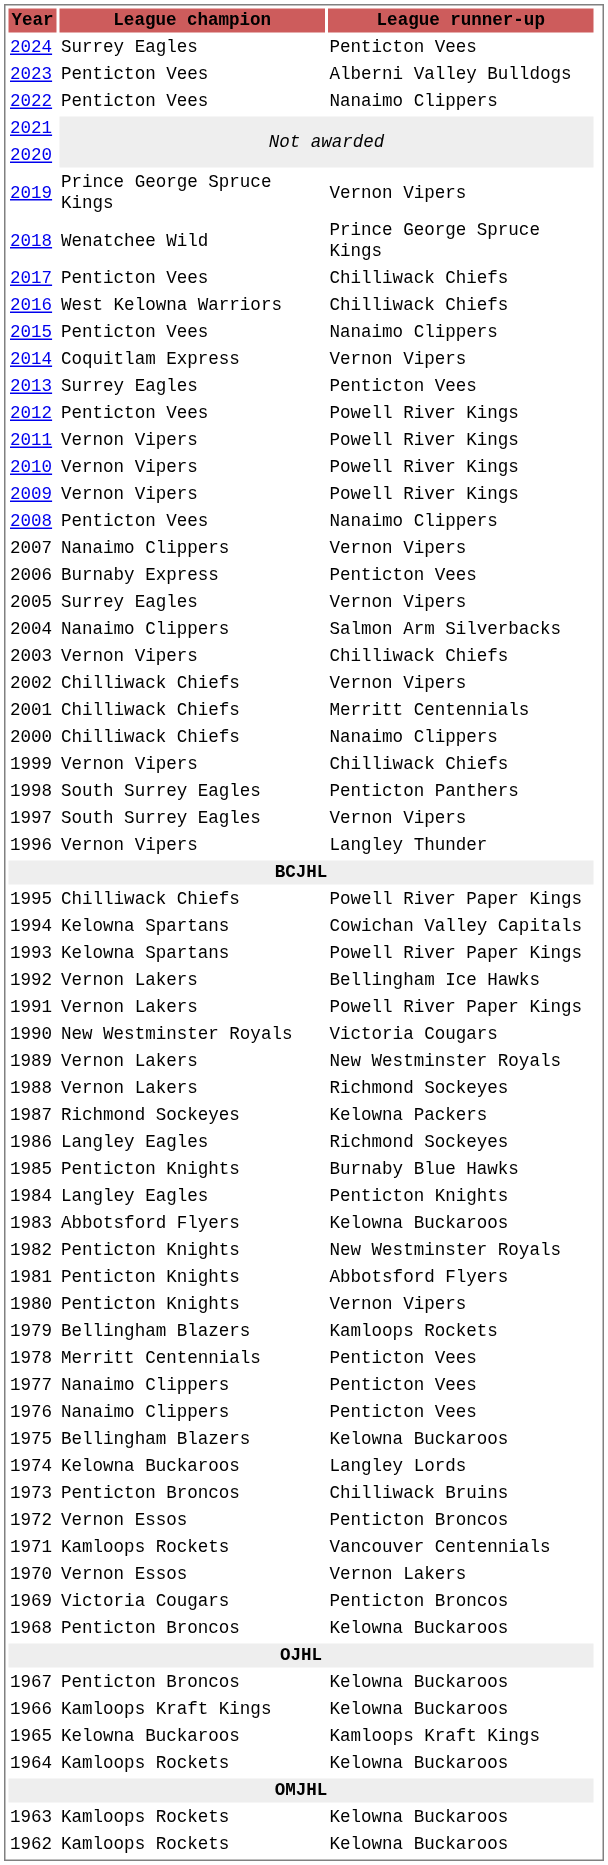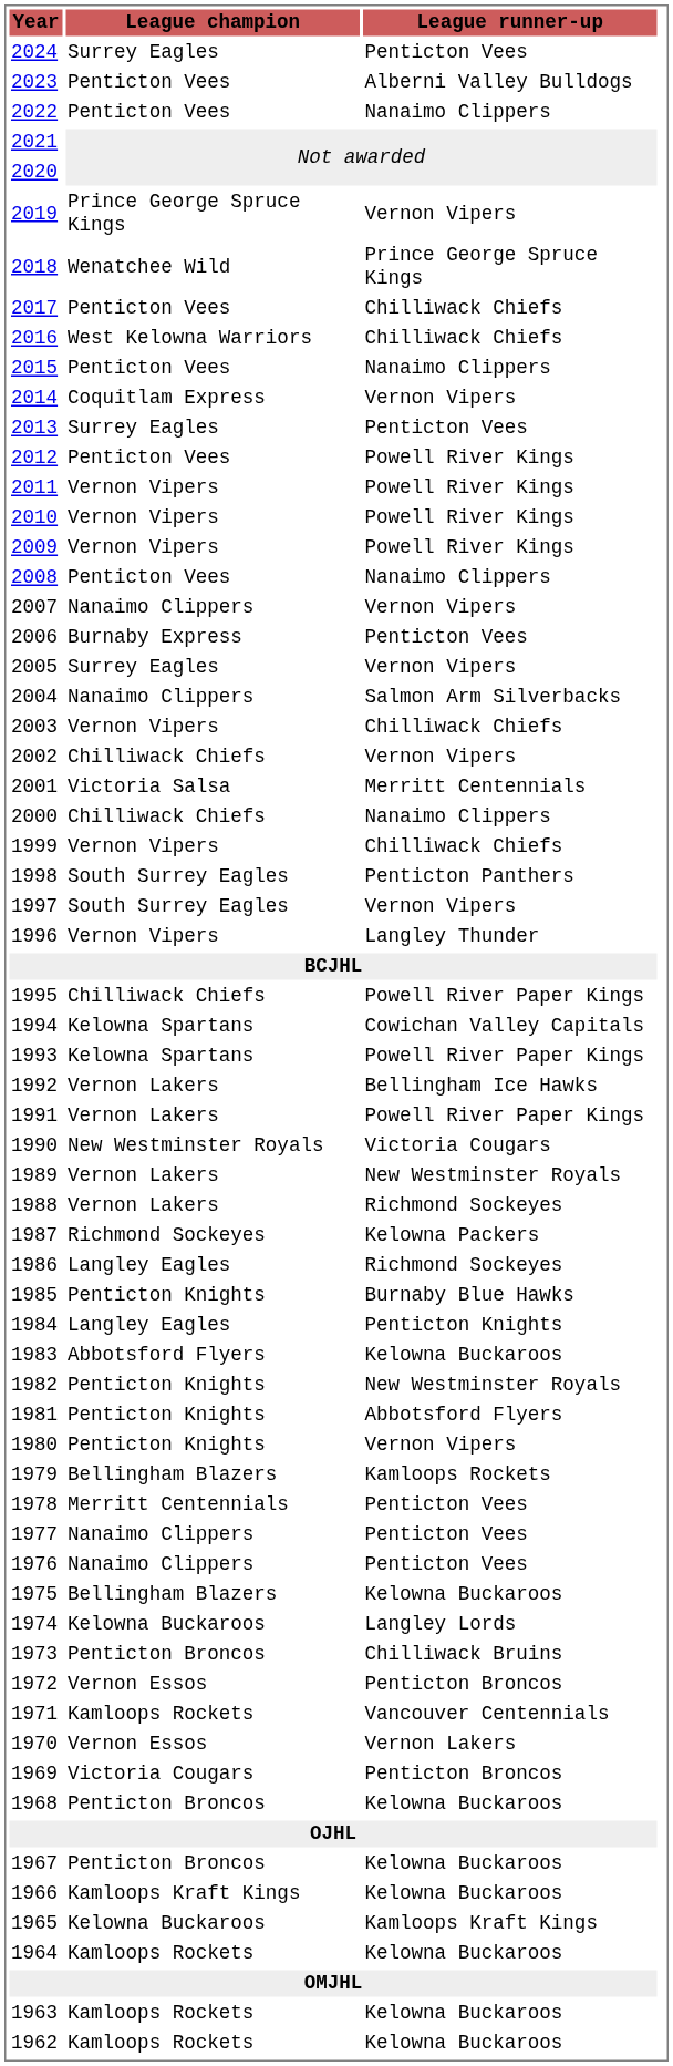2001 | League champion: Chilliwack Chiefs -> Victoria Salsa
